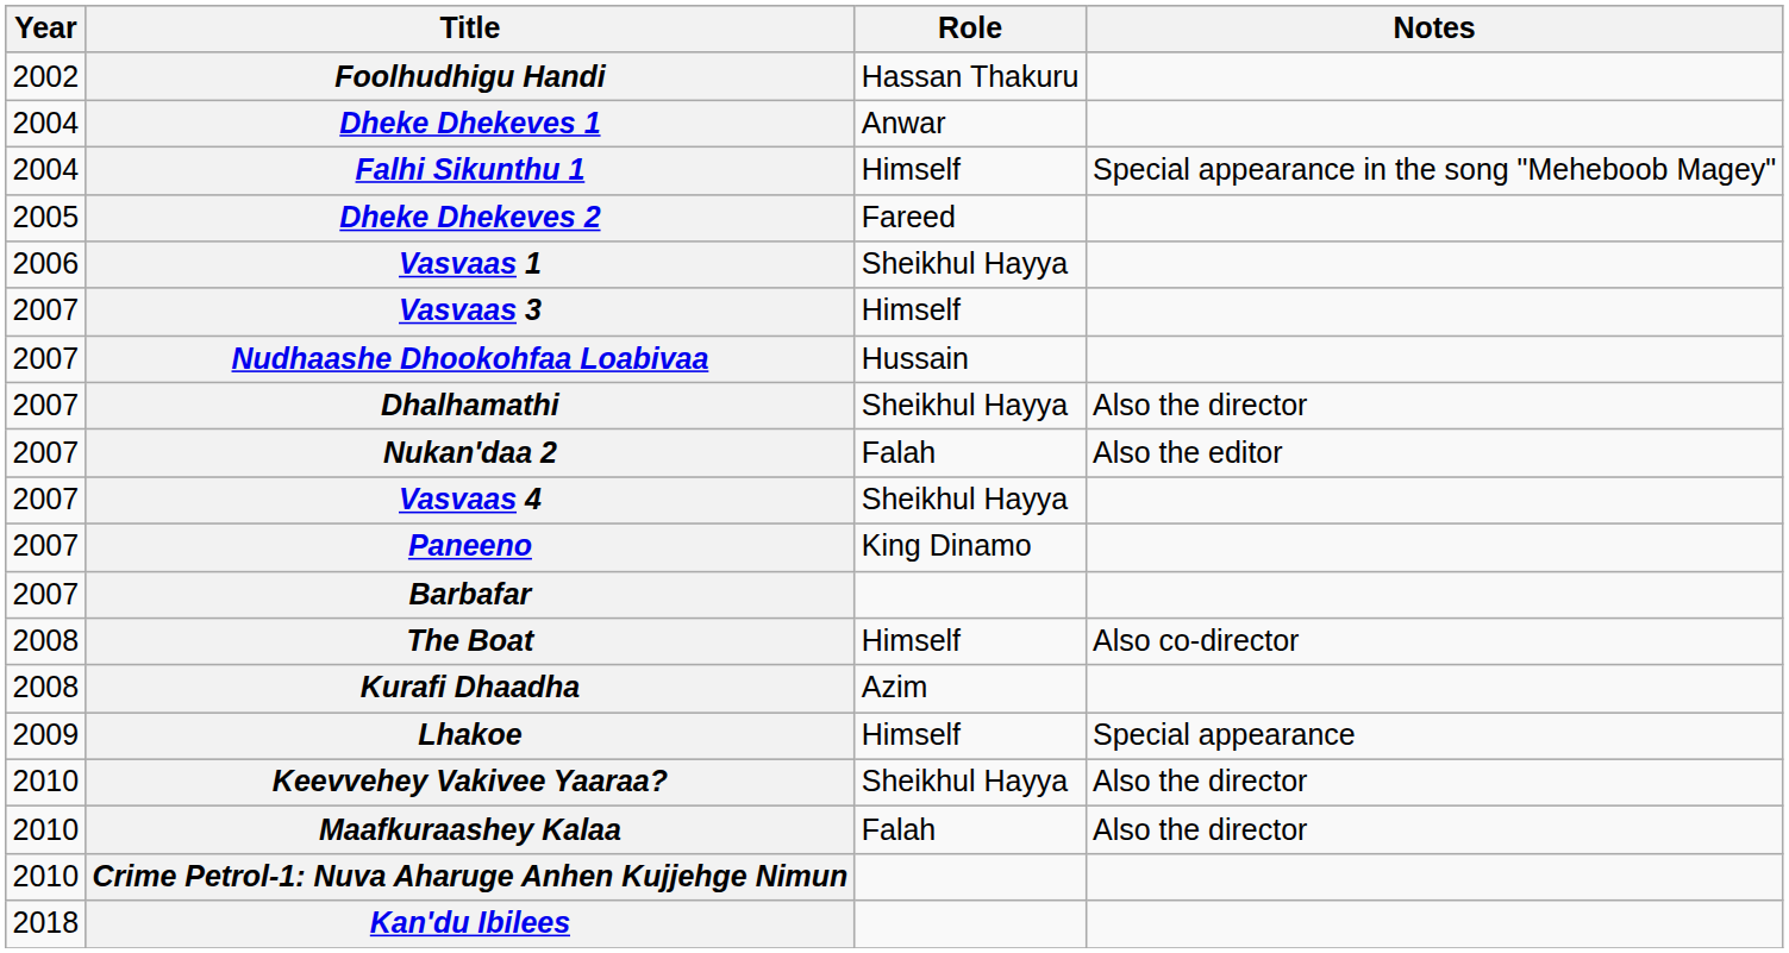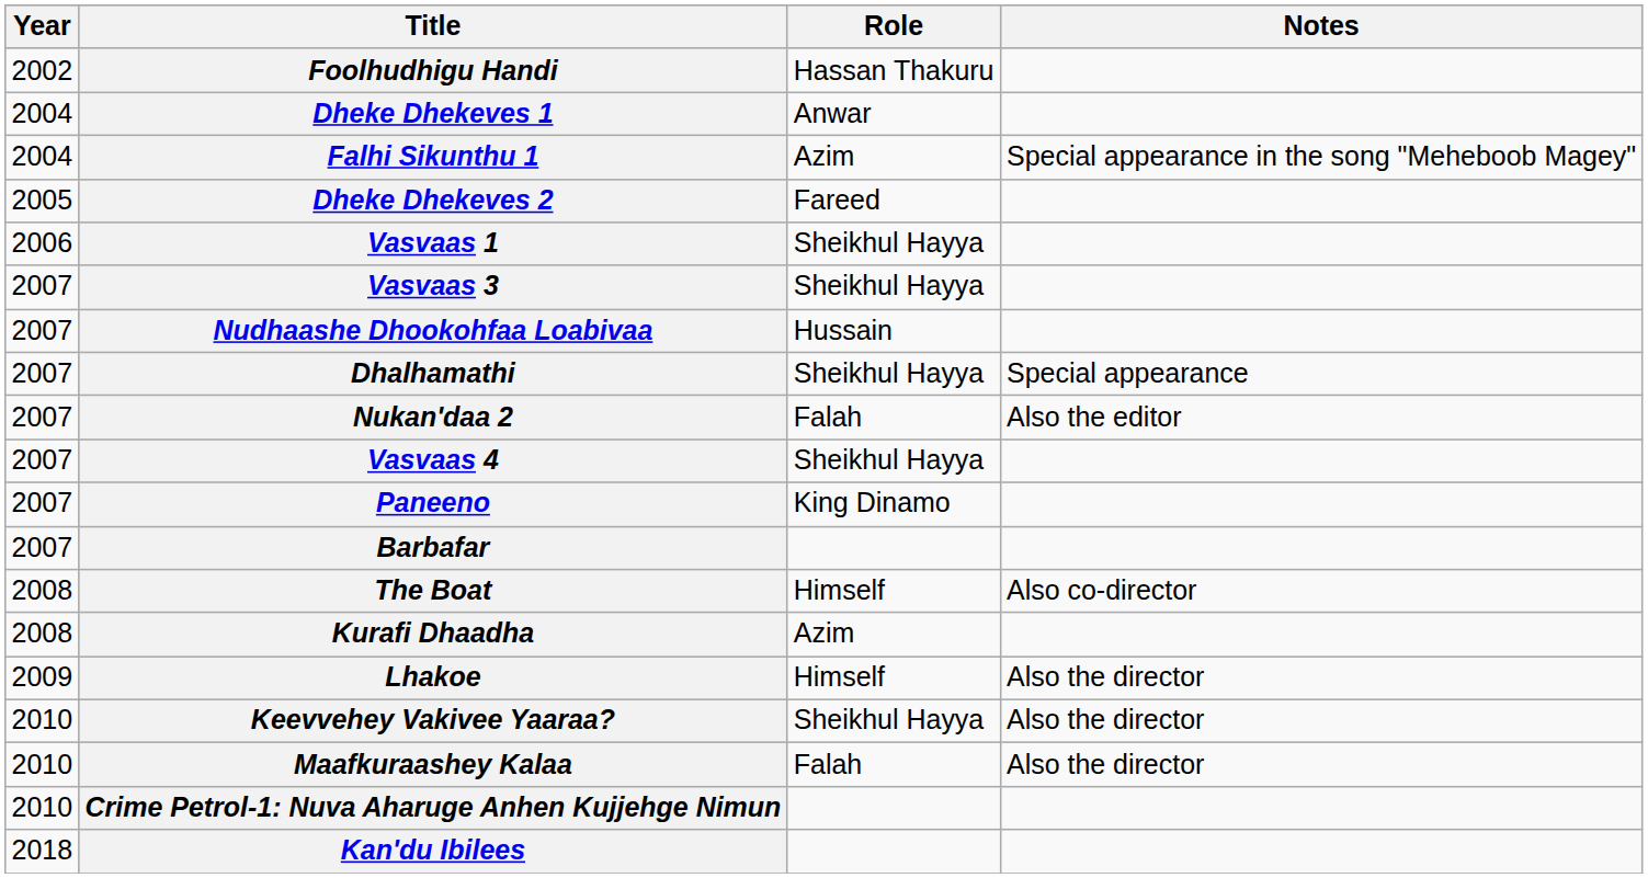Falhi Sikunthu 1 | Role: Himself -> Azim
Vasvaas 3 | Role: Himself -> Sheikhul Hayya
Dhalhamathi | Notes: Also the director -> Special appearance
Lhakoe | Notes: Special appearance -> Also the director
